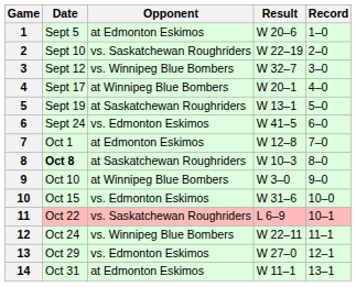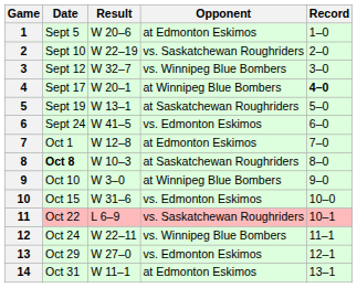columns swapped: Opponent <-> Result
4 | Record: normal -> bold
